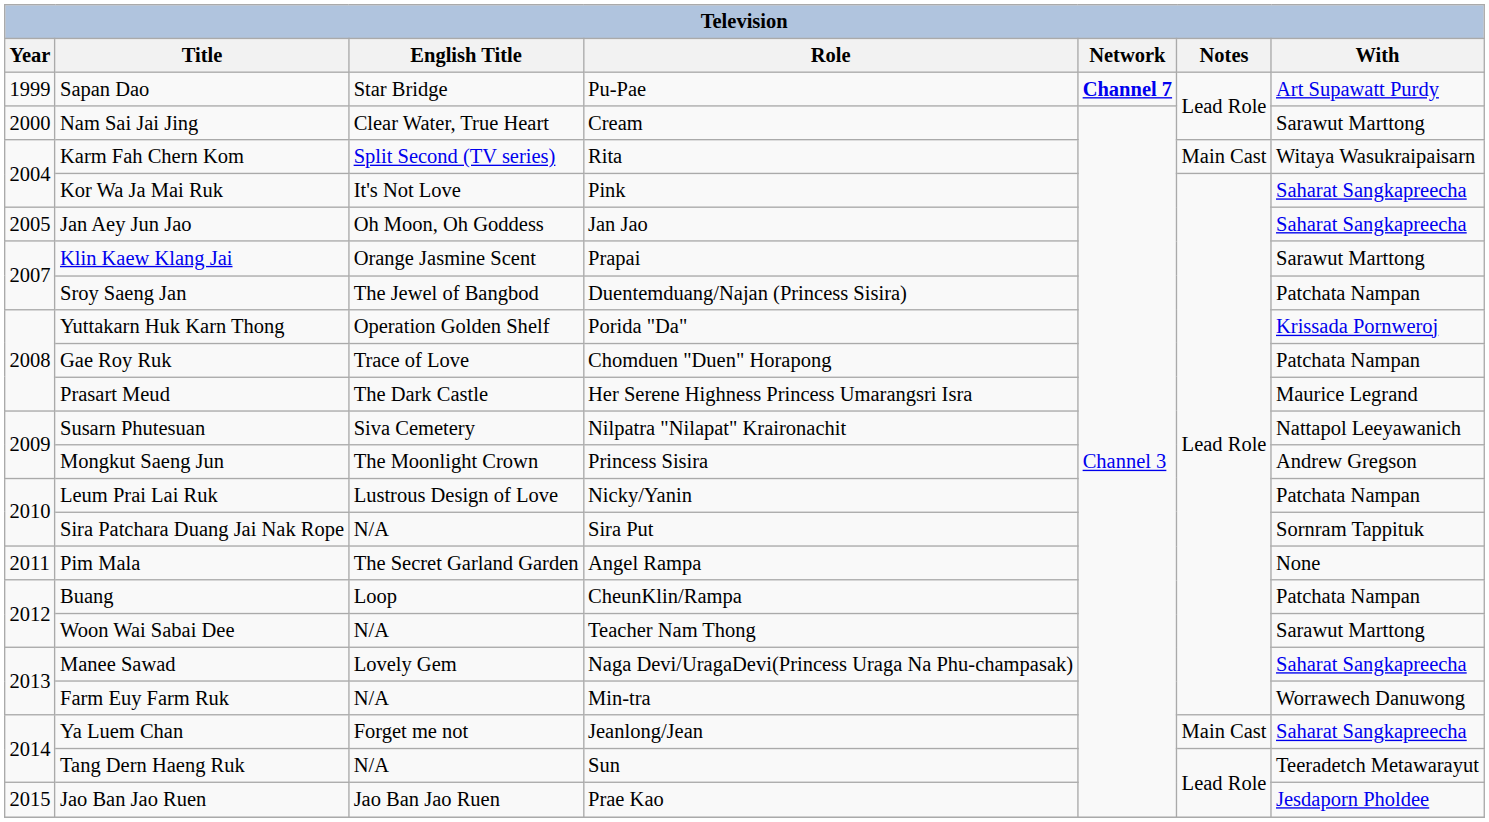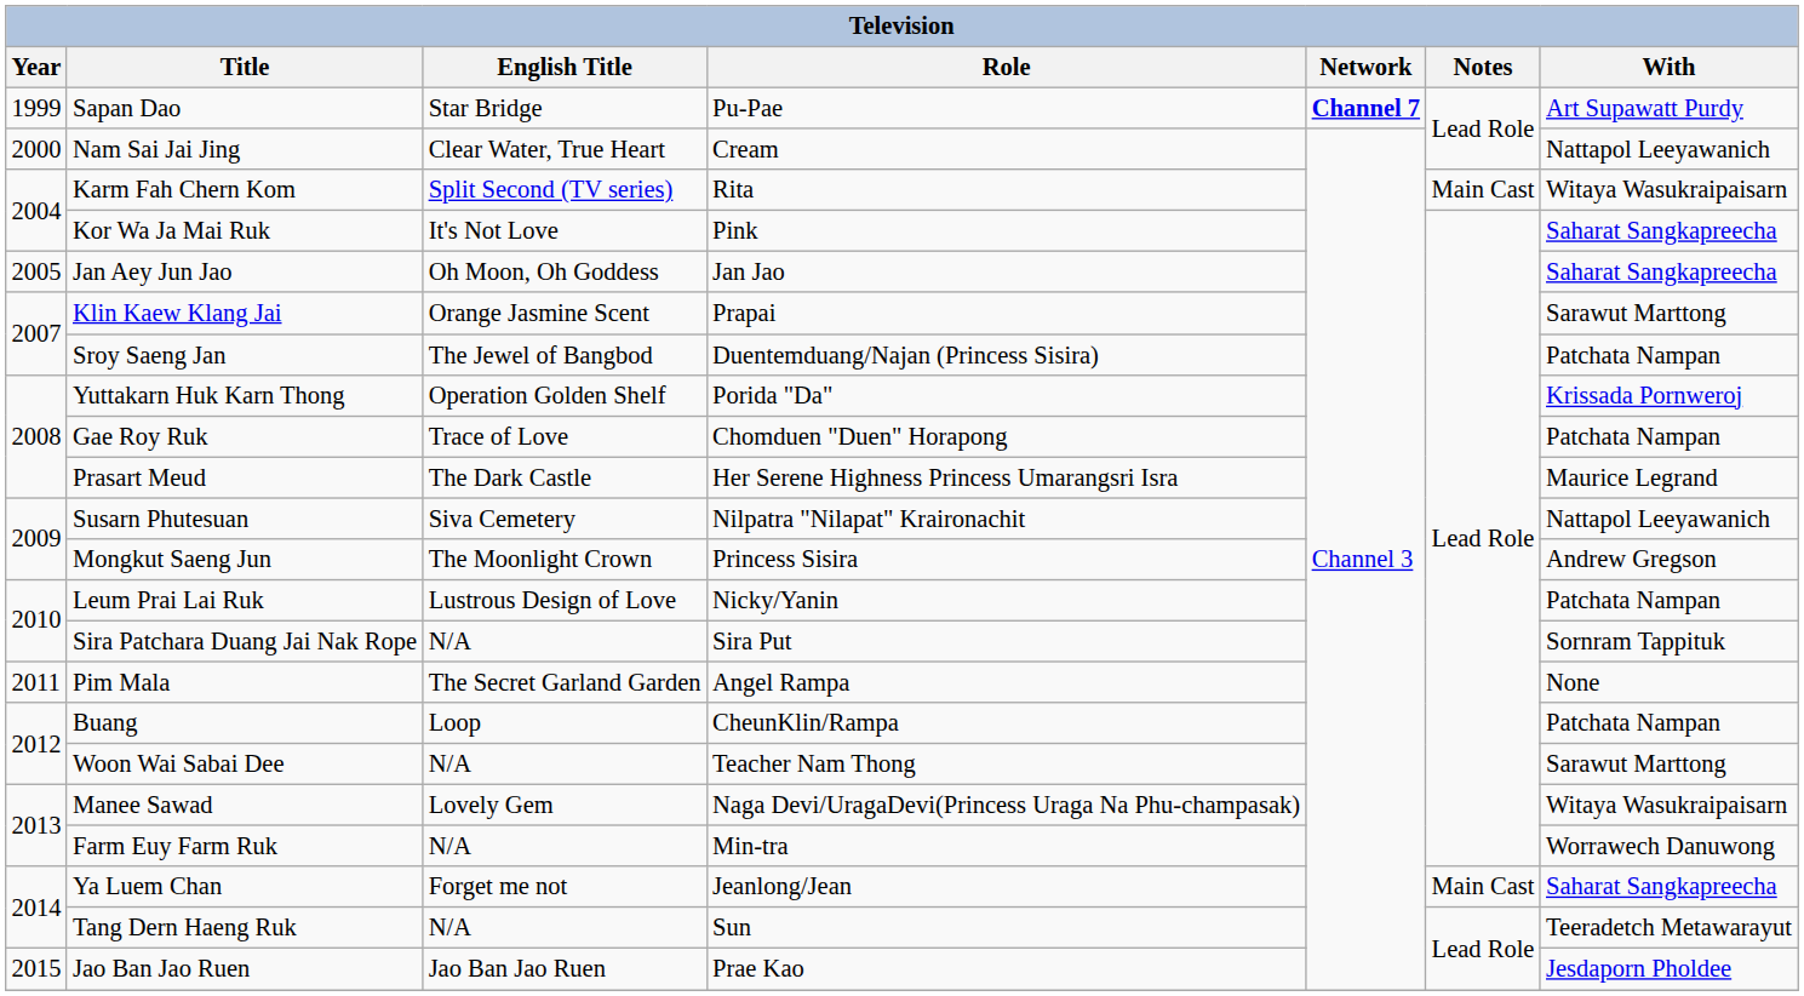Nam Sai Jai Jing | With: Sarawut Marttong -> Nattapol Leeyawanich
Manee Sawad | With: Saharat Sangkapreecha -> Witaya Wasukraipaisarn
